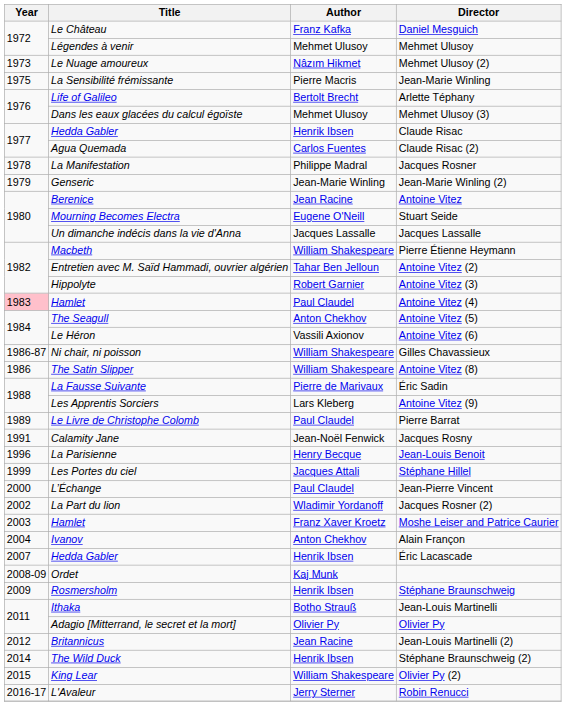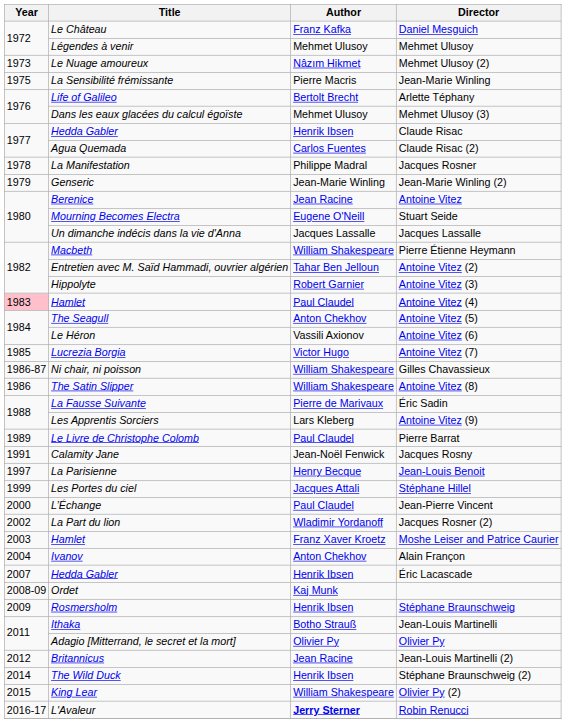+ row: 1985 | Lucrezia Borgia | Victor Hugo | Antoine Vitez (7)
Jean-Louis Benoit | Year: 1996 -> 1997
Robin Renucci | Author: normal -> bold
